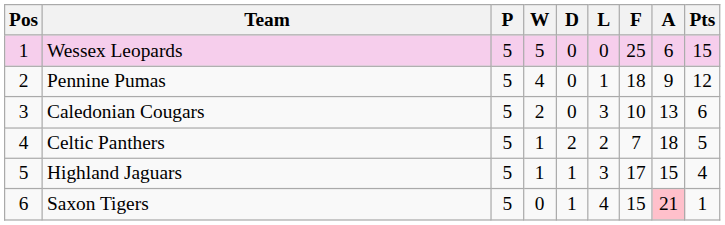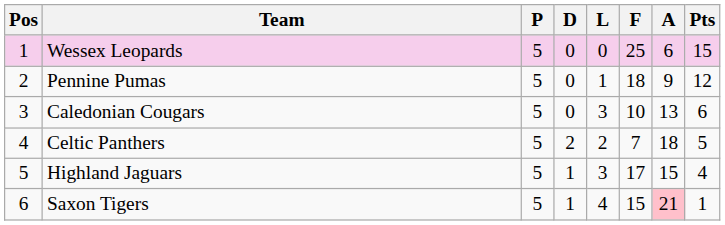- column: W | 5 | 4 | 2 | 1 | 1 | 0
